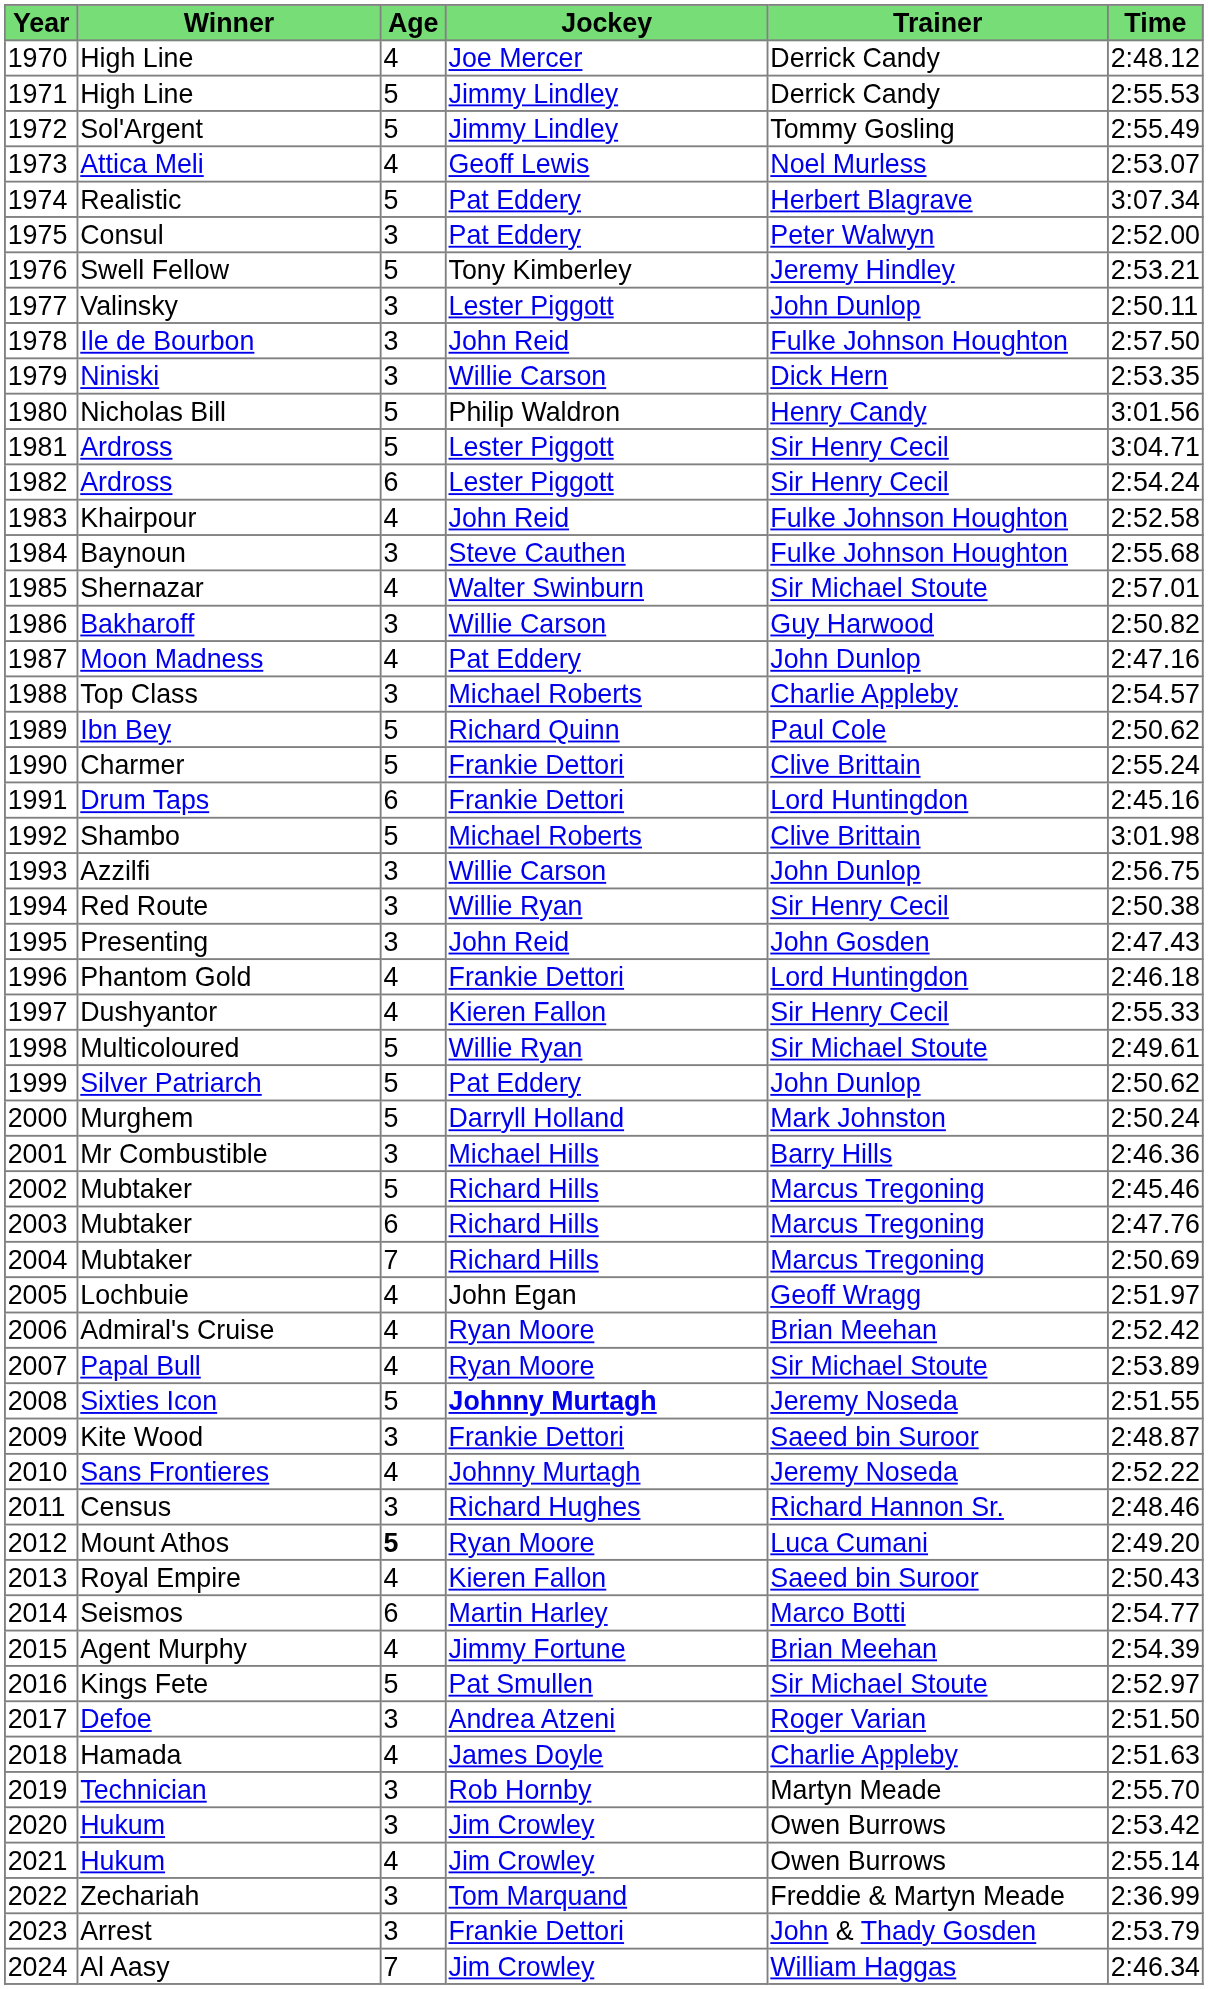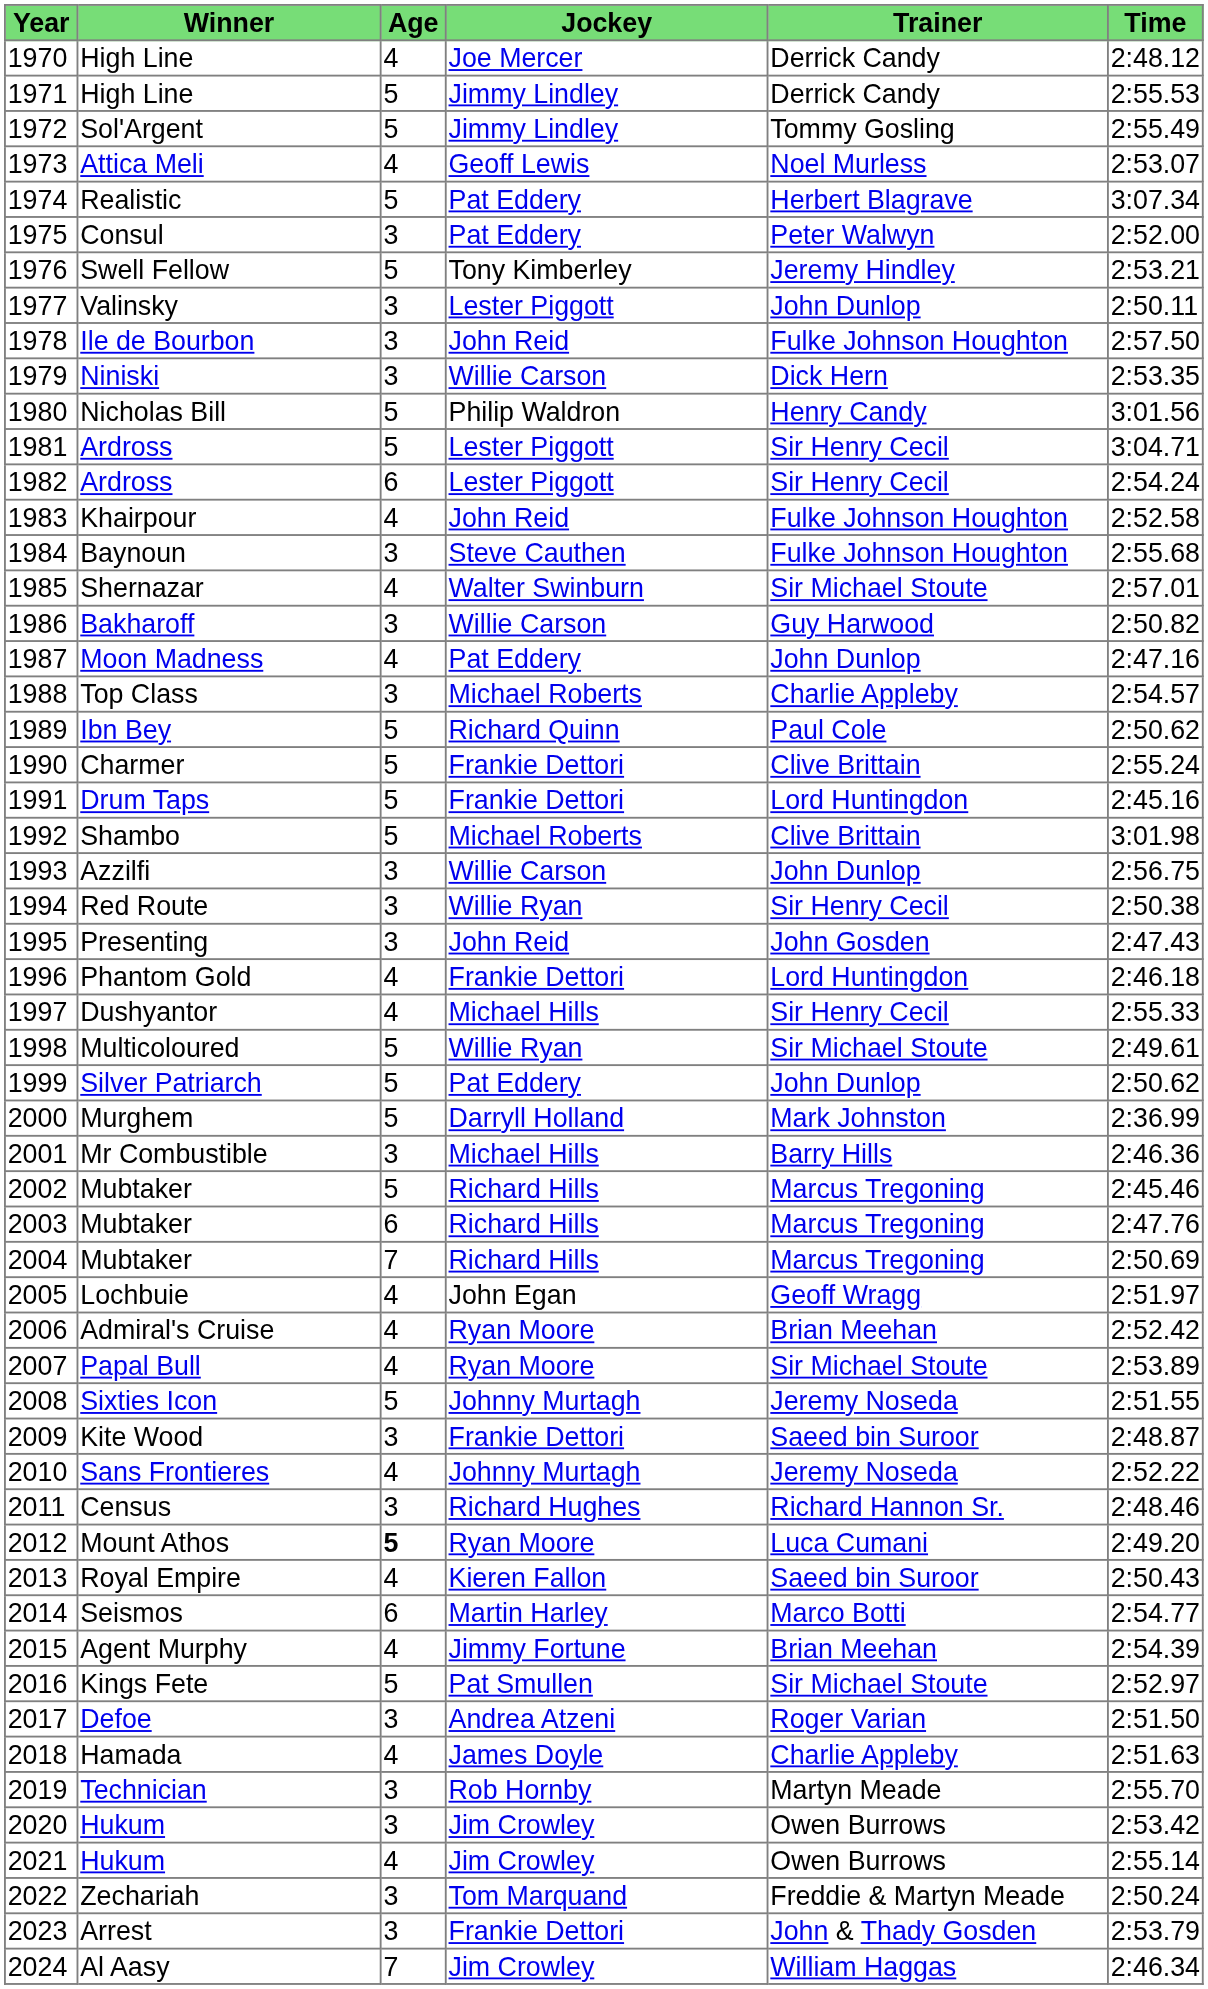Drum Taps | Age: 6 -> 5
Dushyantor | Jockey: Kieren Fallon -> Michael Hills
Murghem | Time: 2:50.24 -> 2:36.99
Sixties Icon | Jockey: bold -> normal
Zechariah | Time: 2:36.99 -> 2:50.24
